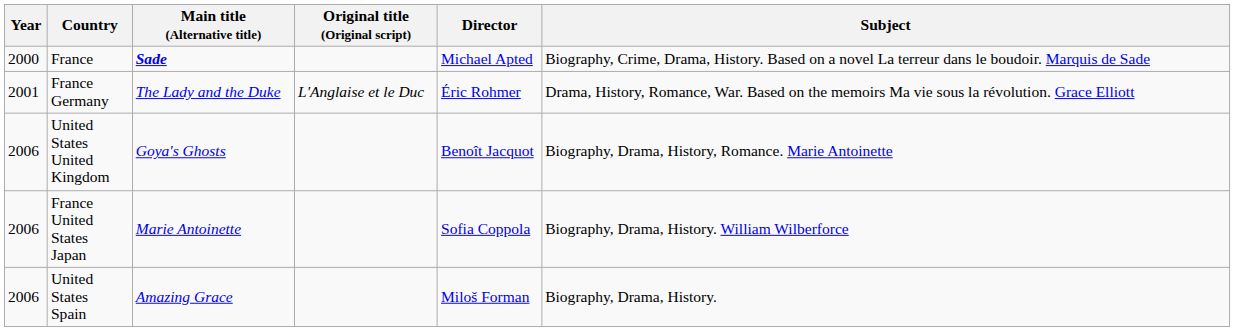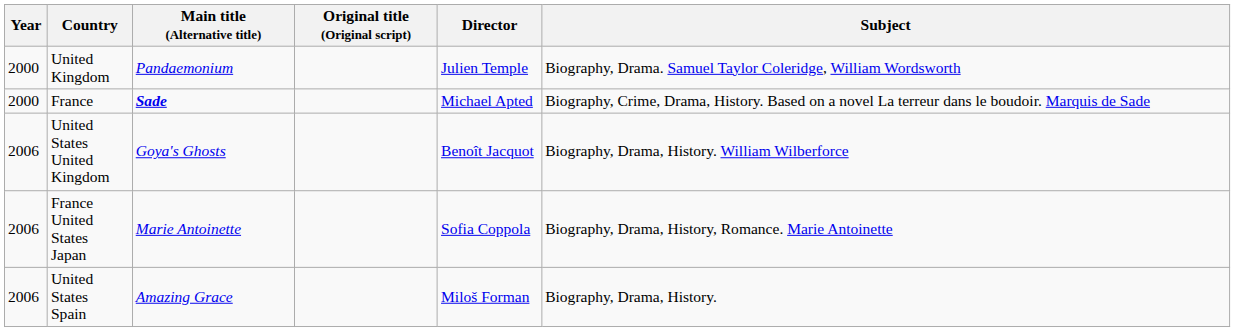+ row: 2000 | United Kingdom | Pandaemonium | Julien Temple | Biography, Drama. Samuel Taylor Coleridge, William Wordsworth
- row: 2001 | France Germany | The Lady and the Duke | L'Anglaise et le Duc | Éric Rohmer | Drama, History, Romance, War. Based on the memoirs Ma vie sous la révolution. Grace Elliott
United States United Kingdom | Subject: Biography, Drama, History, Romance. Marie Antoinette -> Biography, Drama, History. William Wilberforce
France United States Japan | Subject: Biography, Drama, History. William Wilberforce -> Biography, Drama, History, Romance. Marie Antoinette
